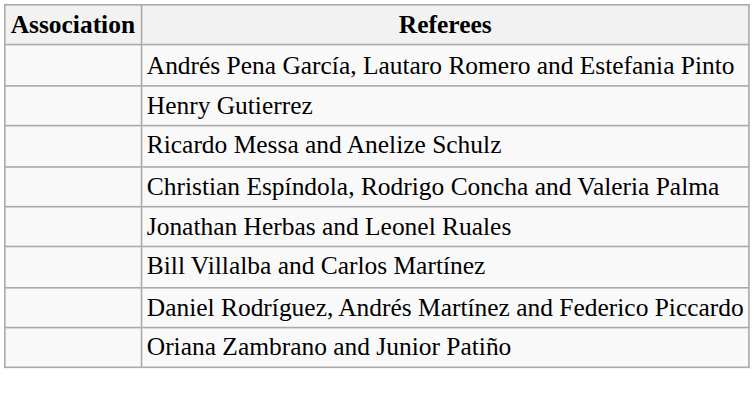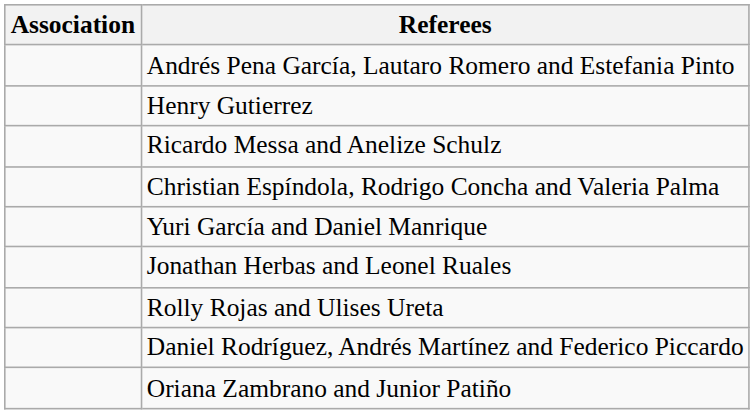+ row: Yuri García and Daniel Manrique
- row: Bill Villalba and Carlos Martínez
+ row: Rolly Rojas and Ulises Ureta
